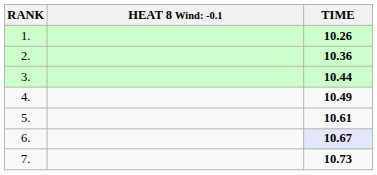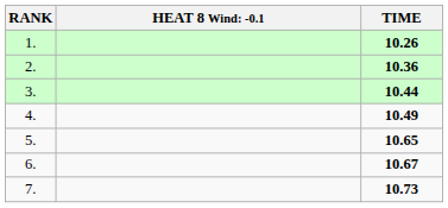5. | TIME: 10.61 -> 10.65
6. | TIME: lavender background -> no background
